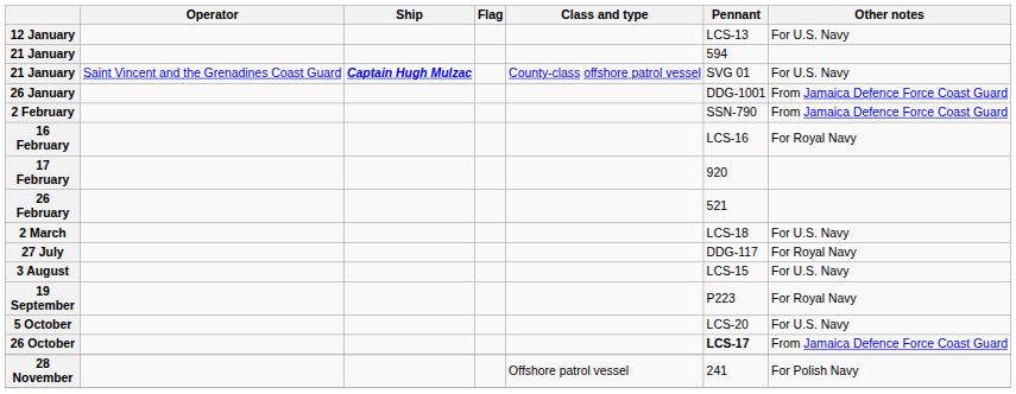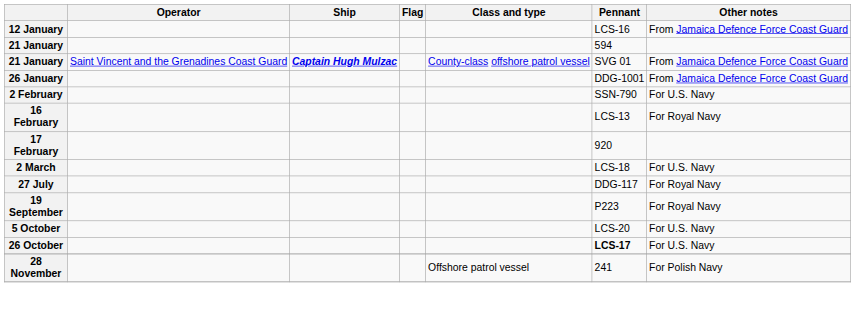12 January | Pennant: LCS-13 -> LCS-16
12 January | Other notes: For U.S. Navy -> From Jamaica Defence Force Coast Guard
21 January / Saint Vincent and the Grenadines Coast Guard | Other notes: For U.S. Navy -> From Jamaica Defence Force Coast Guard
2 February | Other notes: From Jamaica Defence Force Coast Guard -> For U.S. Navy
16 February | Pennant: LCS-16 -> LCS-13
- row: 26 February | 521
- row: 3 August | LCS-15 | For U.S. Navy
26 October | Other notes: From Jamaica Defence Force Coast Guard -> For U.S. Navy
